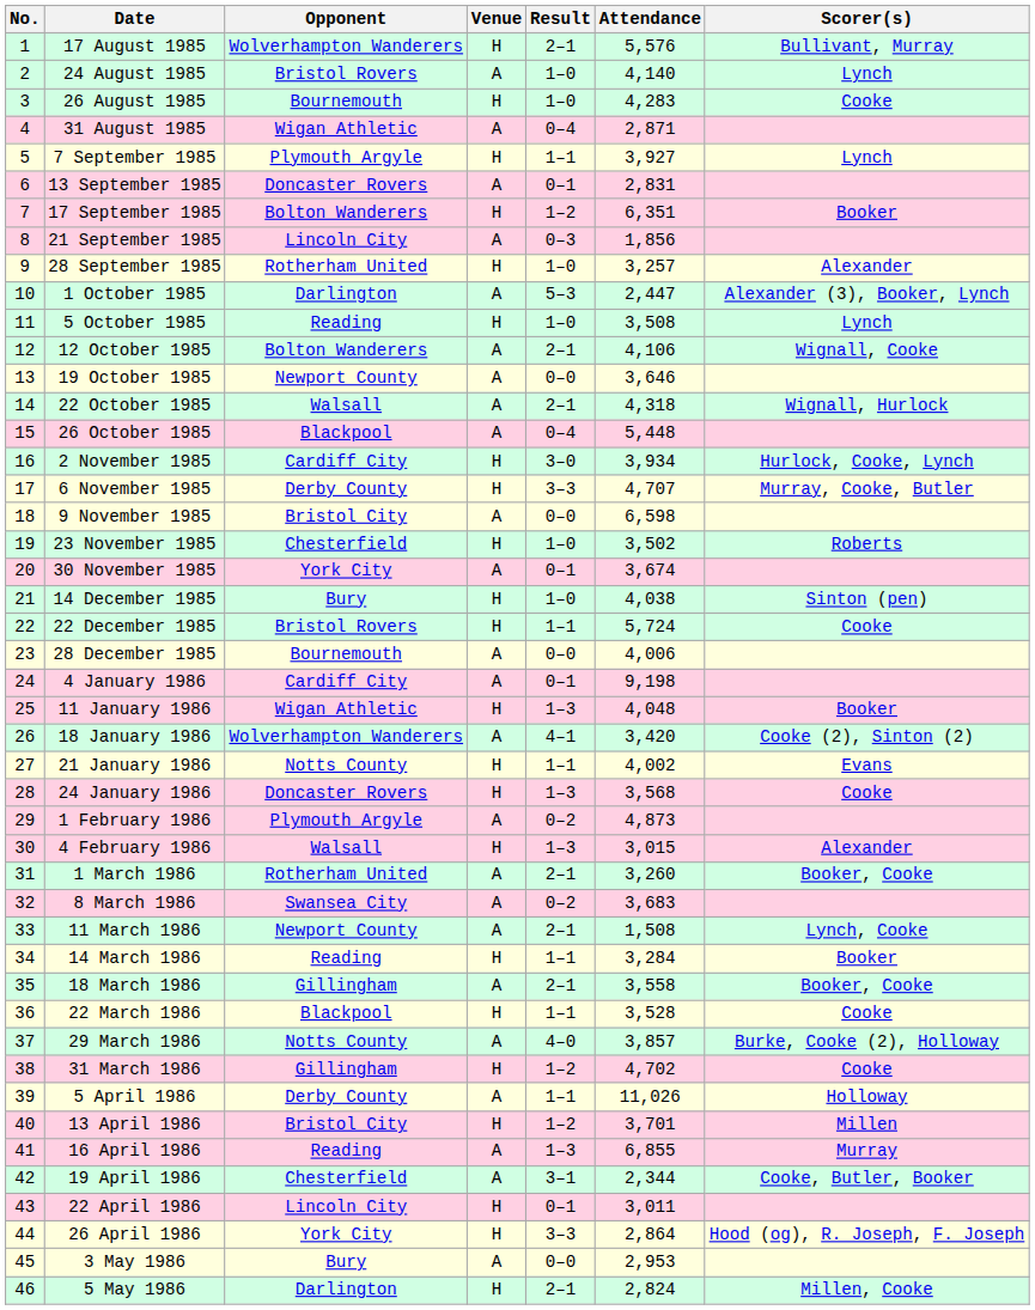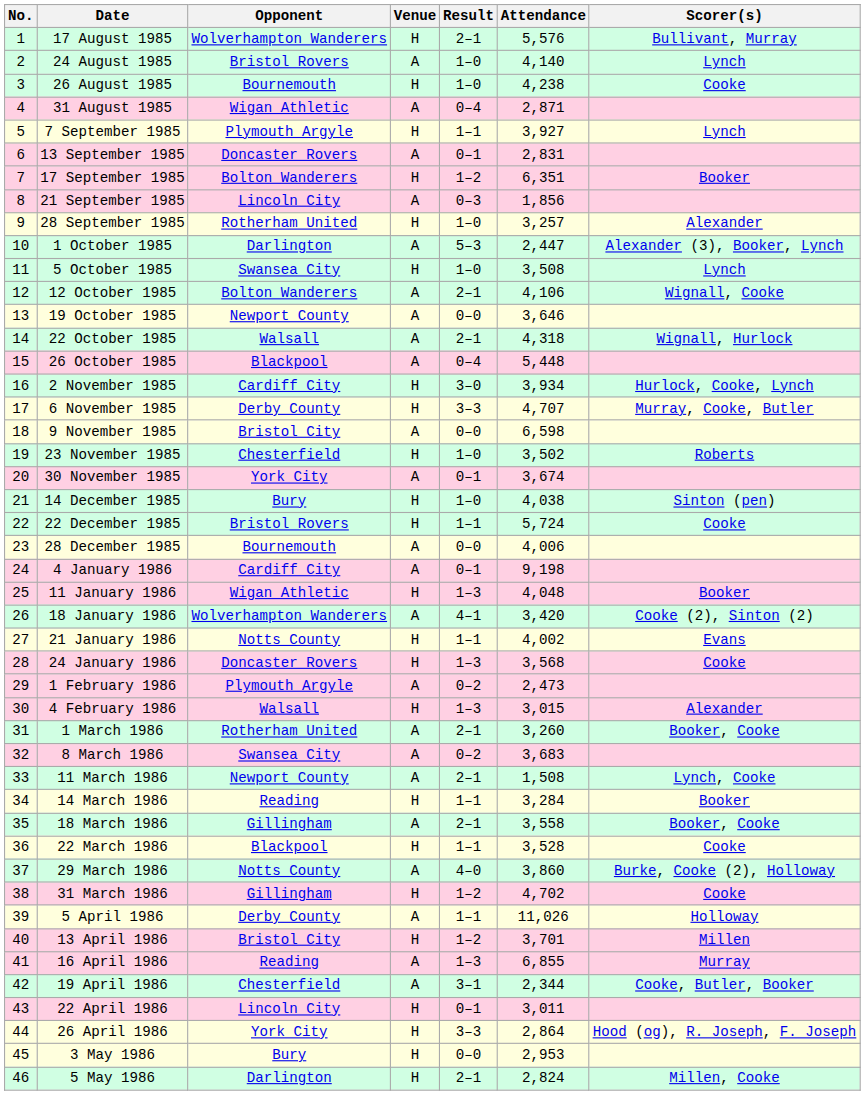26 August 1985 | Attendance: 4,283 -> 4,238
5 October 1985 | Opponent: Reading -> Swansea City
1 February 1986 | Attendance: 4,873 -> 2,473
29 March 1986 | Attendance: 3,857 -> 3,860
3 May 1986 | Venue: A -> H
